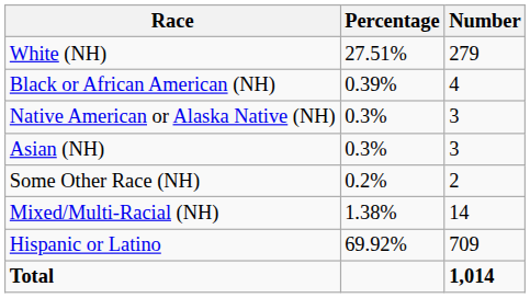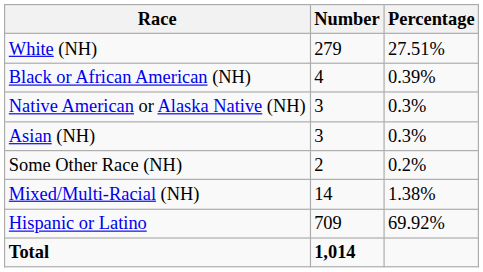columns swapped: Number <-> Percentage
